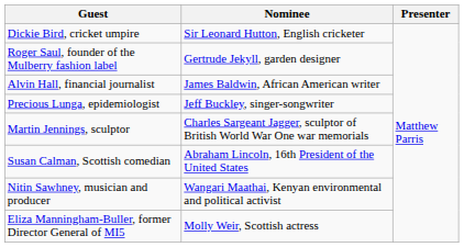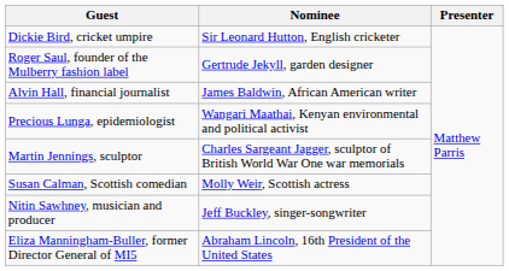Precious Lunga, epidemiologist | Nominee: Jeff Buckley, singer-songwriter -> Wangari Maathai, Kenyan environmental and political activist
Susan Calman, Scottish comedian | Nominee: Abraham Lincoln, 16th President of the United States -> Molly Weir, Scottish actress
Nitin Sawhney, musician and producer | Nominee: Wangari Maathai, Kenyan environmental and political activist -> Jeff Buckley, singer-songwriter
Eliza Manningham-Buller, former Director General of MI5 | Nominee: Molly Weir, Scottish actress -> Abraham Lincoln, 16th President of the United States
